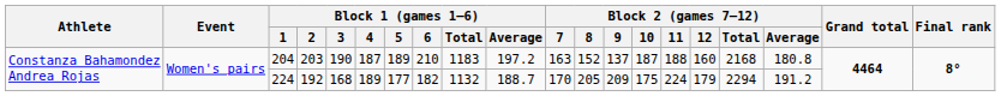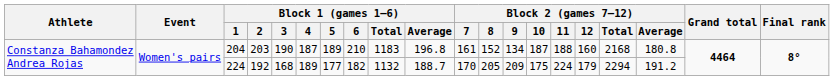204 | Block 1 (games 1–6) / Average: 197.2 -> 196.8
204 | Block 2 (games 7–12) / 7: 163 -> 161
204 | Block 2 (games 7–12) / 9: 137 -> 134
